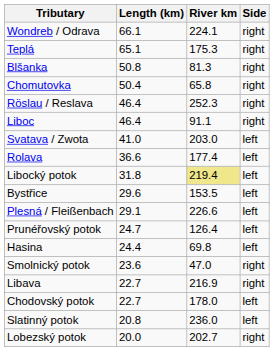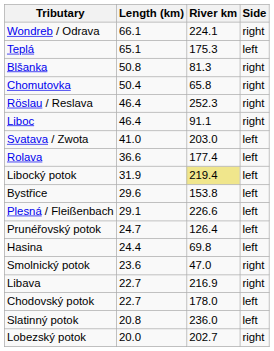Teplá | Side: right -> left
Libocký potok | Length (km): 31.8 -> 31.9
Bystřice | River km: 153.5 -> 153.8
